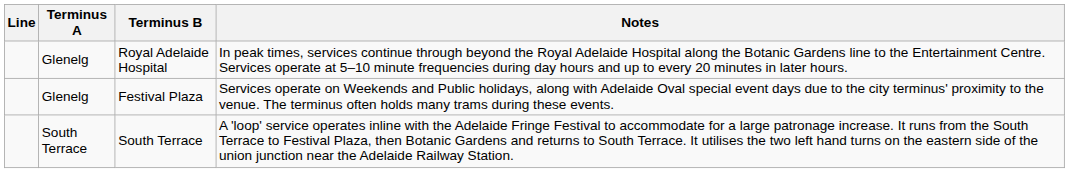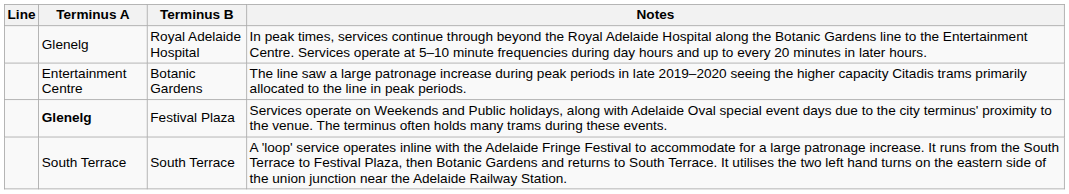+ row: Entertainment Centre | Botanic Gardens | The line saw a large patronage increase during peak periods in late 2019–2020 seeing the higher capacity Citadis trams primarily allocated to the line in peak periods.
Festival Plaza | Terminus A: normal -> bold
